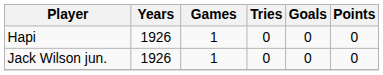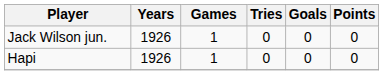rows swapped: Jack Wilson jun. <-> Hapi
